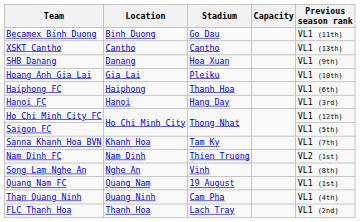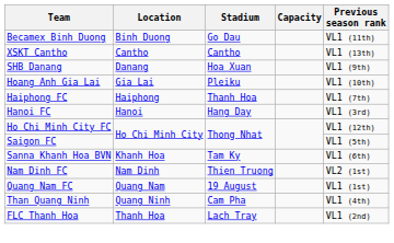Haiphong FC | Previous season rank: VL1 (6th) -> VL1 (7th)
Sanna Khanh Hoa BVN | Previous season rank: VL1 (7th) -> VL1 (6th)
- row: Song Lam Nghe An | Nghe An | Vinh | VL1 (8th)
